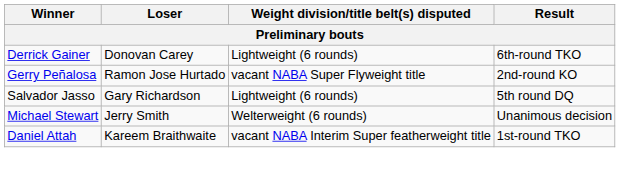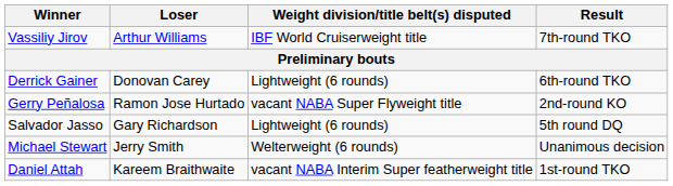+ row: Vassiliy Jirov | Arthur Williams | IBF World Cruiserweight title | 7th-round TKO
